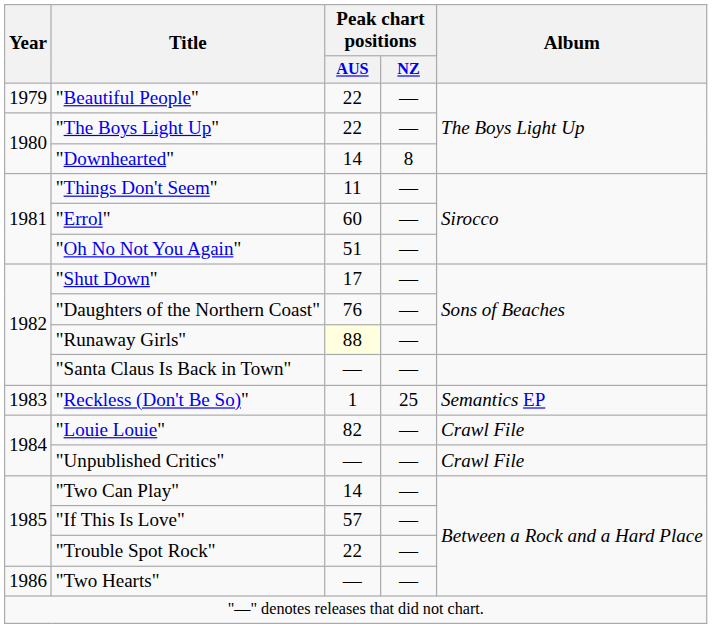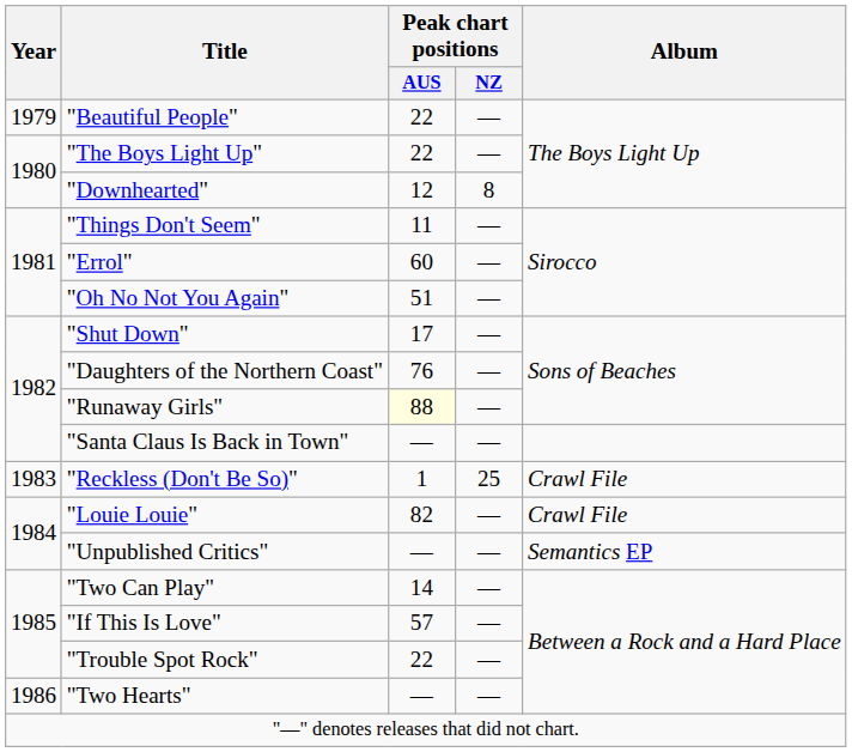"Downhearted" | Peak chart positions / AUS: 14 -> 12
"Reckless (Don't Be So)" | Album: Semantics EP -> Crawl File
"Unpublished Critics" | Album: Crawl File -> Semantics EP
